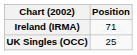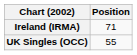UK Singles (OCC) | Position: 25 -> 55
